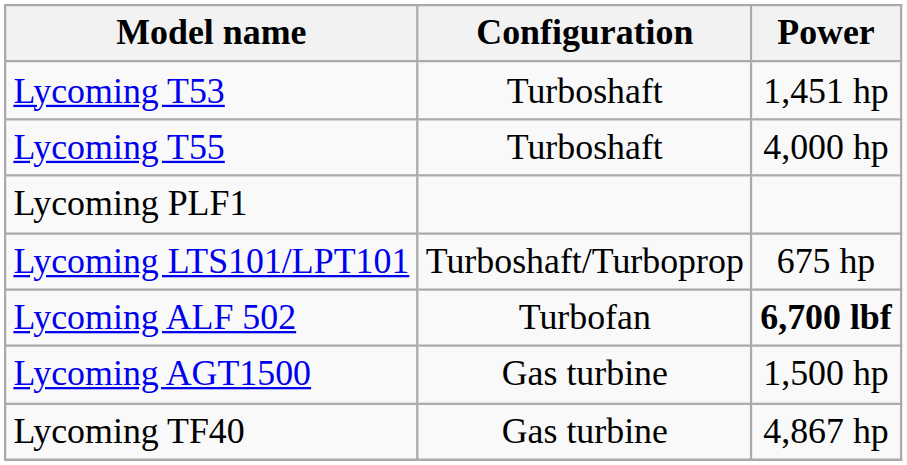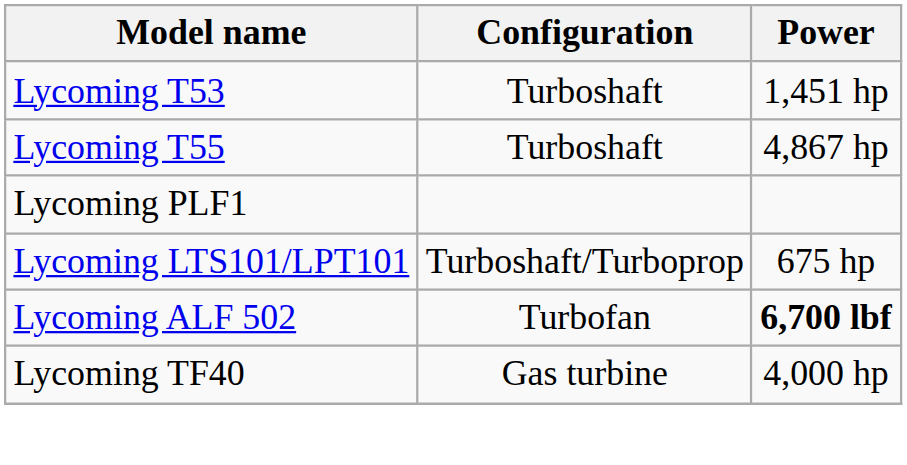Lycoming T55 | Power: 4,000 hp -> 4,867 hp
- row: Lycoming AGT1500 | Gas turbine | 1,500 hp
Lycoming TF40 | Power: 4,867 hp -> 4,000 hp
